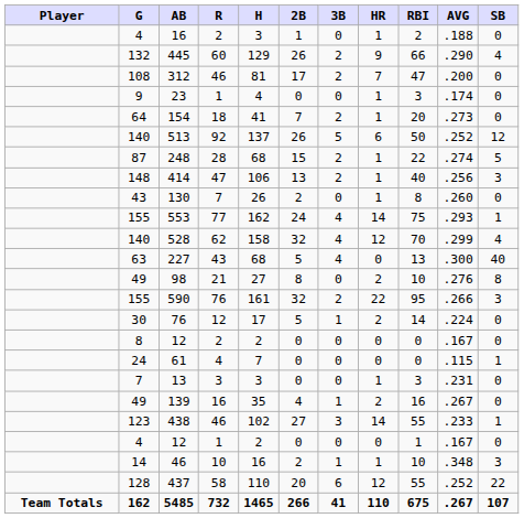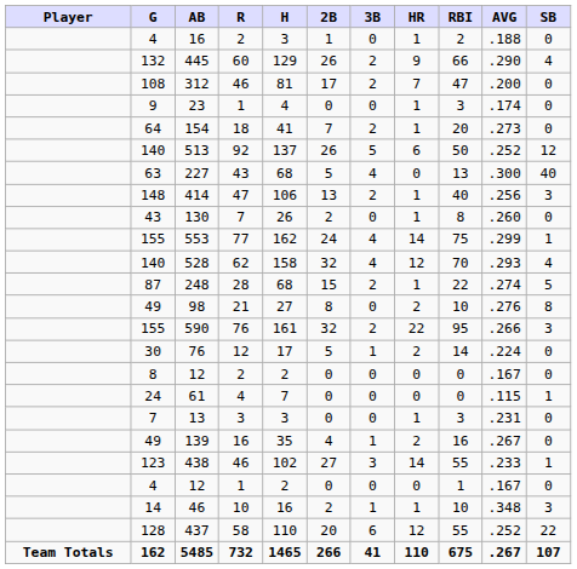rows swapped: 227 <-> 248
553 | AVG: .293 -> .299
528 | AVG: .299 -> .293
